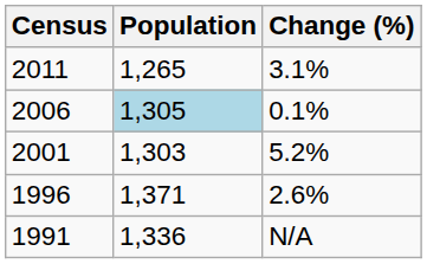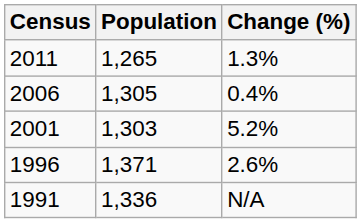2011 | Change (%): 3.1% -> 1.3%
2006 | Population: lightblue background -> no background
2006 | Change (%): 0.1% -> 0.4%
